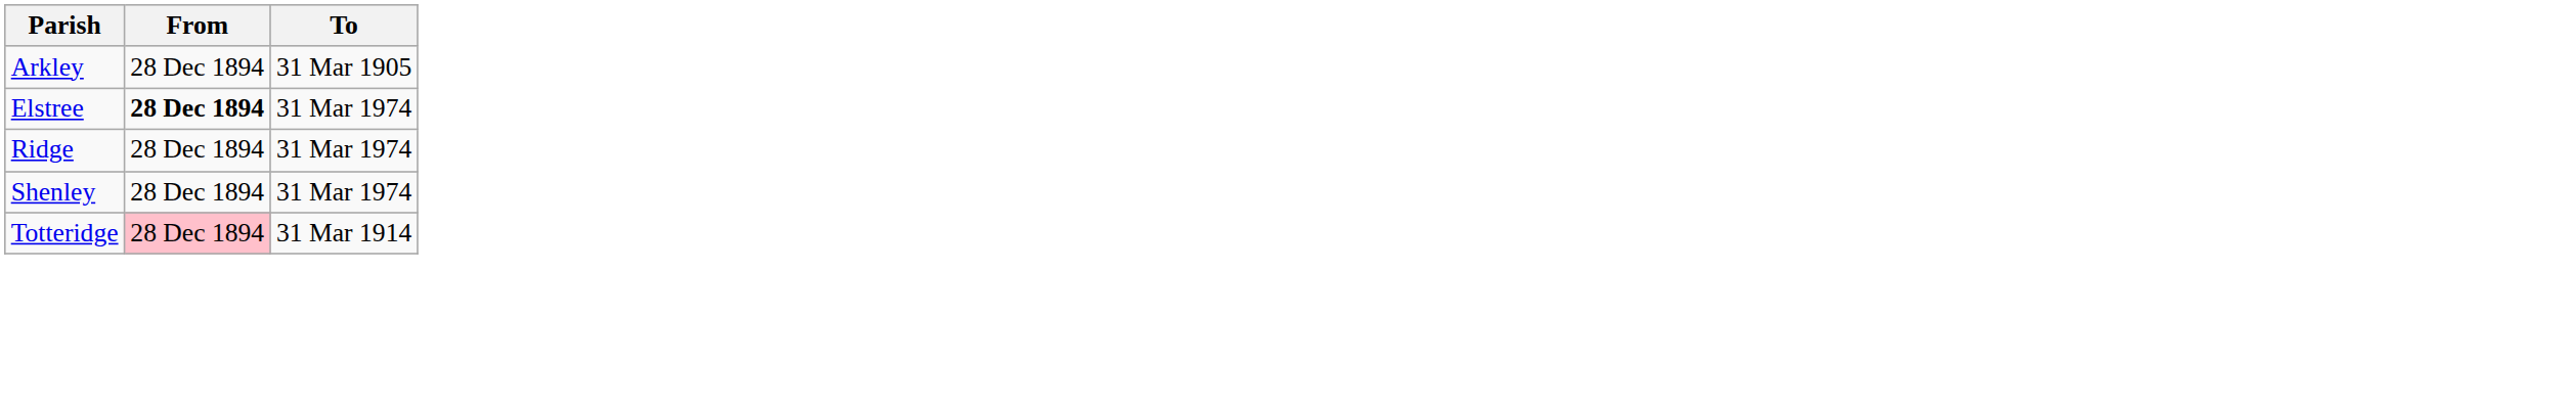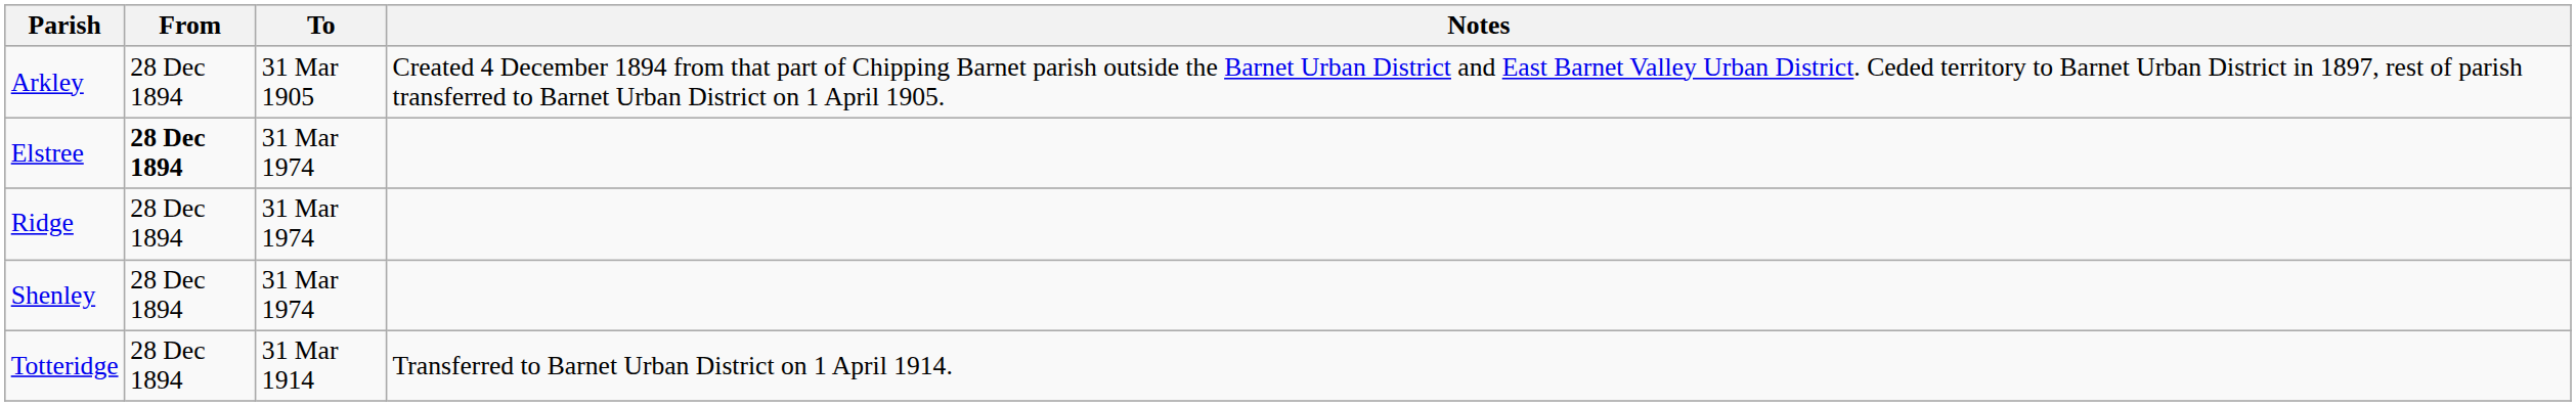+ column: Notes | Created 4 December 1894 from that part of Chipping Barnet parish outside the Barnet Urban District and East Barnet Valley Urban District. Ceded territory to Barnet Urban District in 1897, rest of parish transferred to Barnet Urban District on 1 April 1905. | Transferred to Barnet Urban District on 1 April 1914.
Totteridge | From: pink background -> no background
